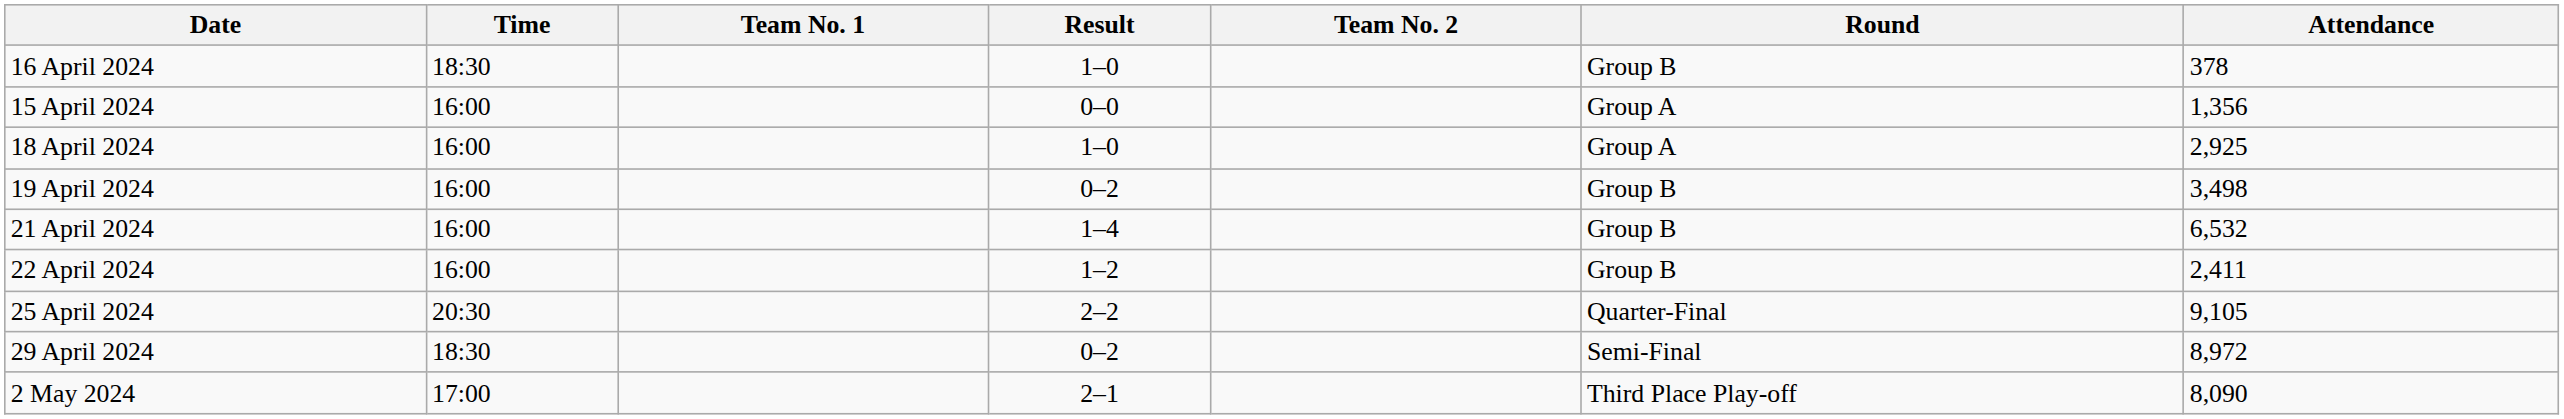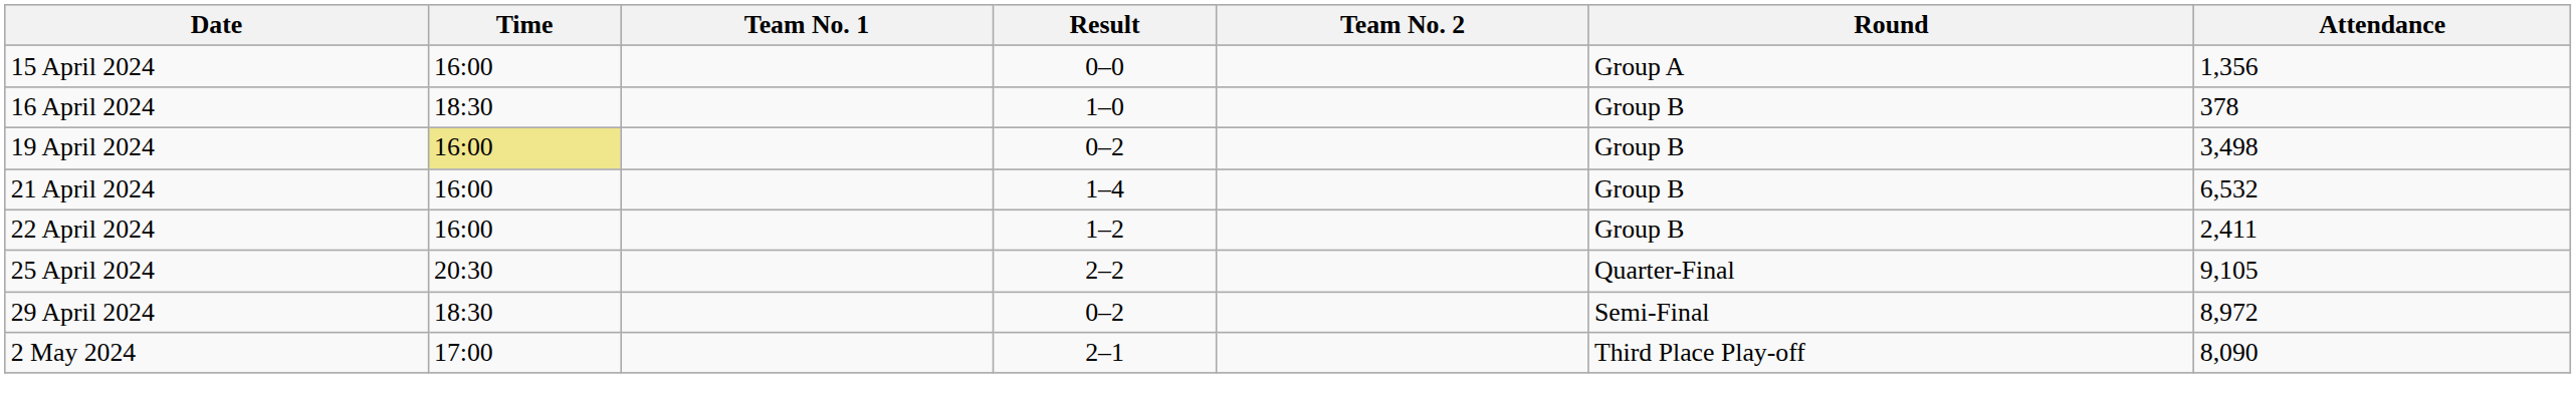rows swapped: 15 April 2024 <-> 16 April 2024
- row: 18 April 2024 | 16:00 | 1–0 | Group A | 2,925
19 April 2024 | Time: no background -> khaki background
